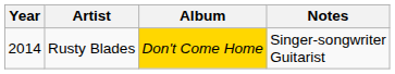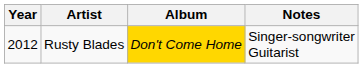Rusty Blades | Year: 2014 -> 2012
